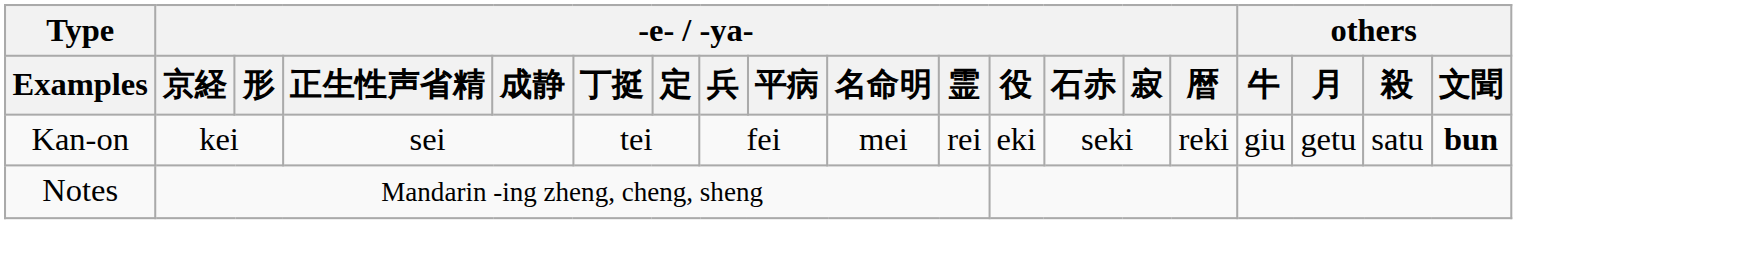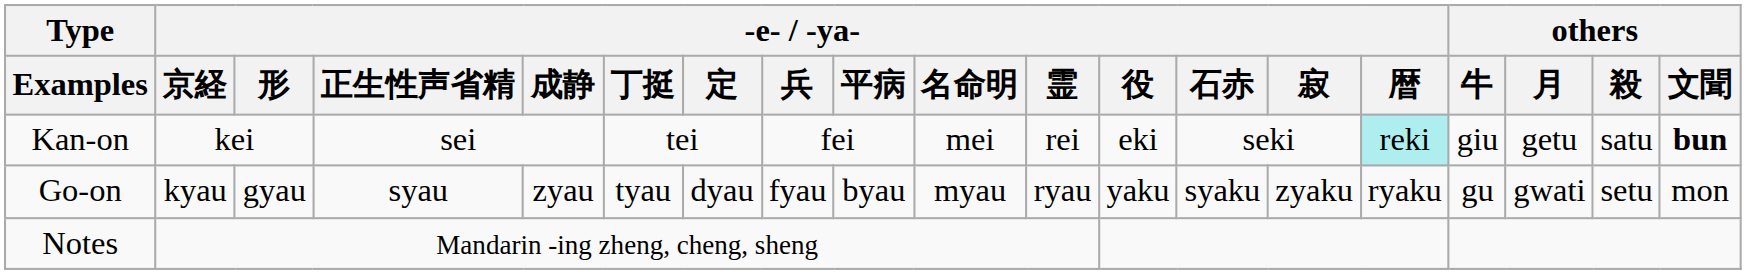Kan-on | -e- / -ya- / 暦: no background -> paleturquoise background
+ row: Go-on | kyau | gyau | syau | zyau | tyau | dyau | fyau | byau | myau | ryau | yaku | syaku | zyaku | ryaku | gu | gwati | setu | mon
